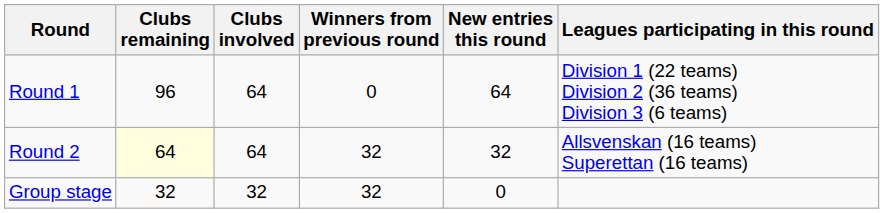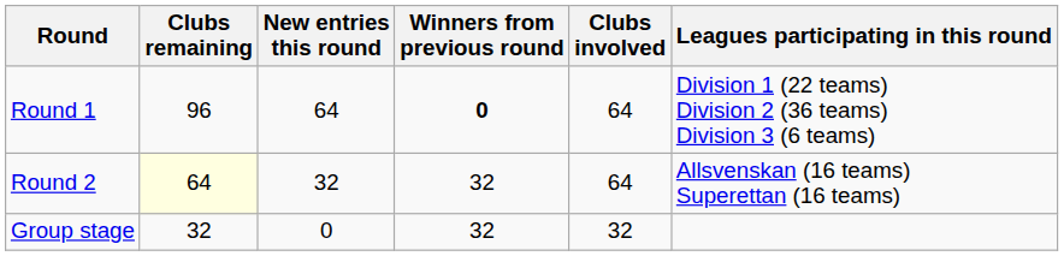columns swapped: Clubs involved <-> New entries this round
Round 1 | Winners from previous round: normal -> bold
